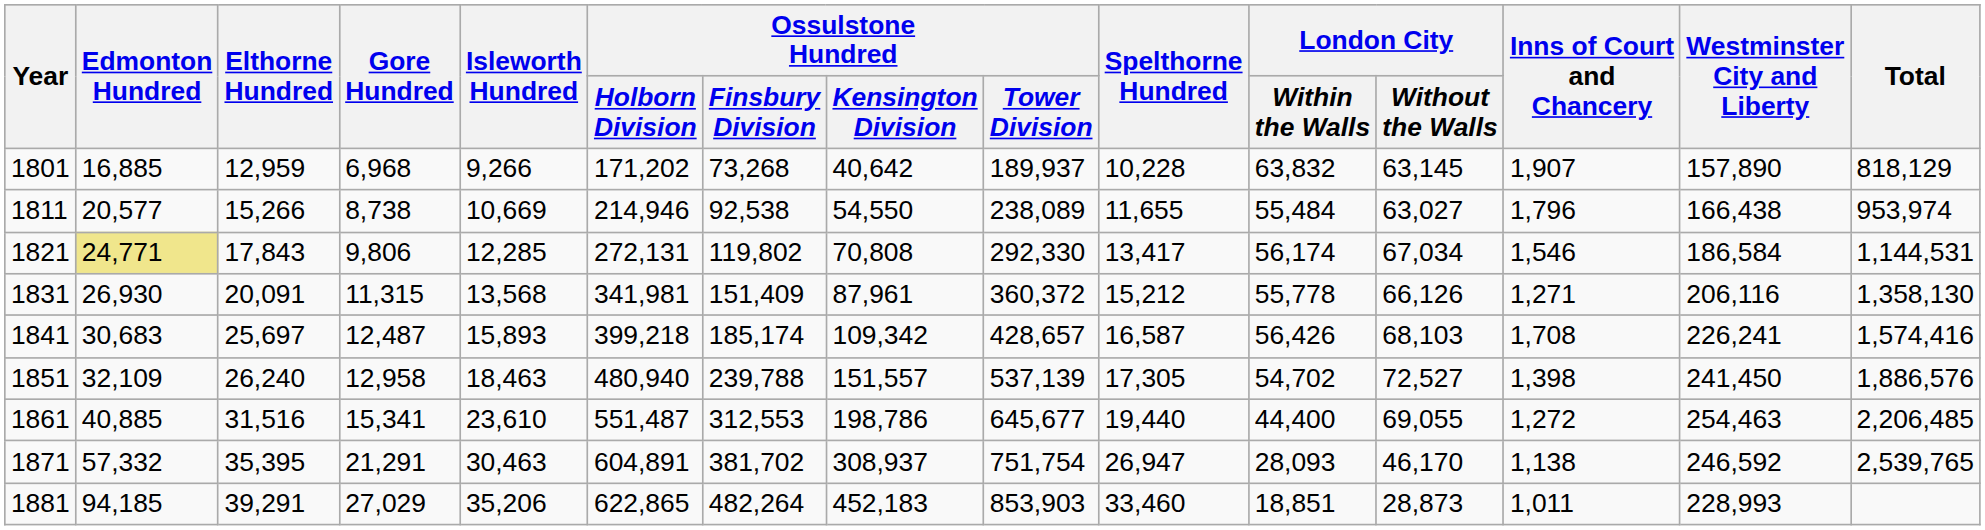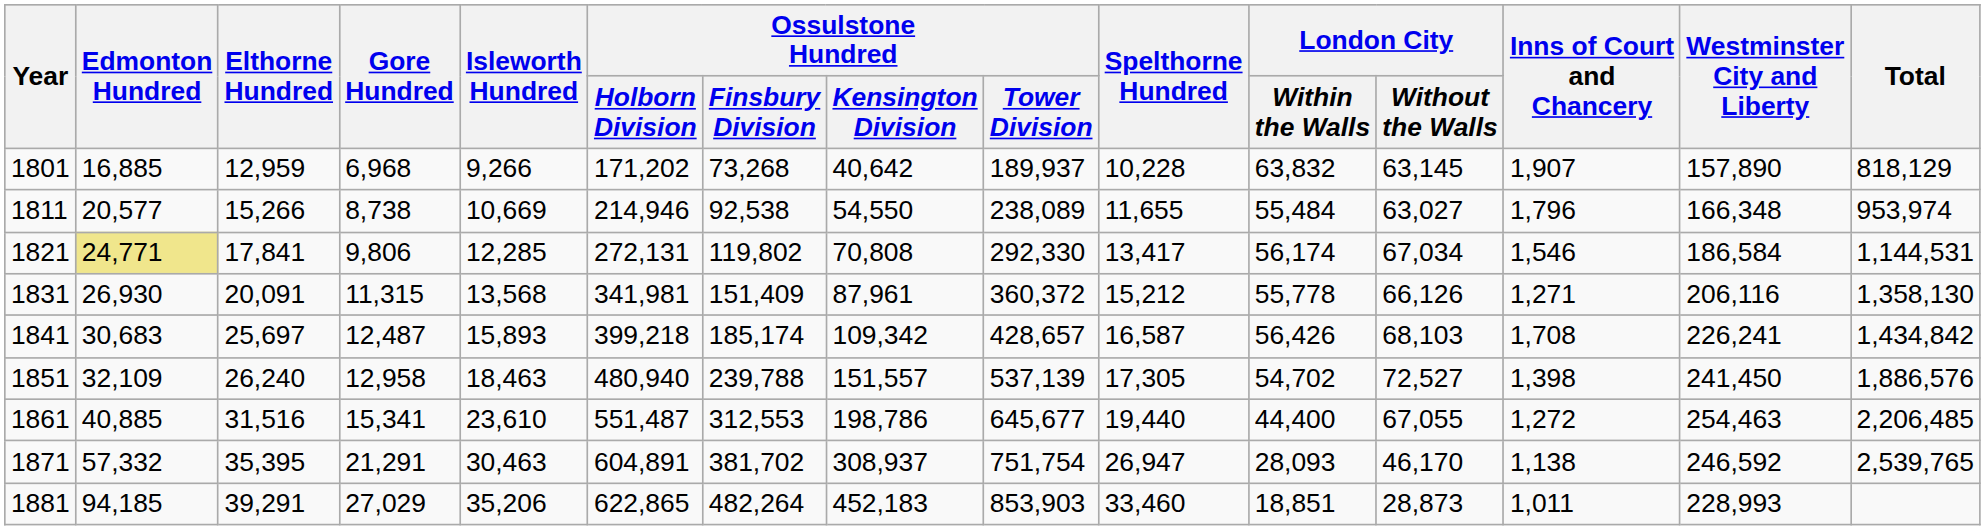1811 | Westminster City and Liberty: 166,438 -> 166,348
1821 | Elthorne Hundred: 17,843 -> 17,841
1841 | Total: 1,574,416 -> 1,434,842
1861 | London City / Without the Walls: 69,055 -> 67,055
